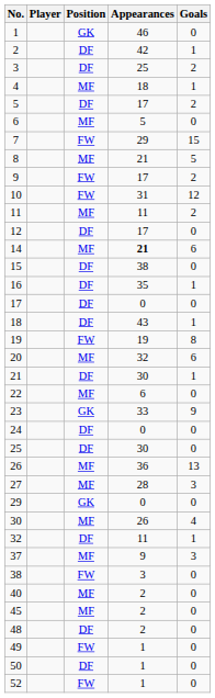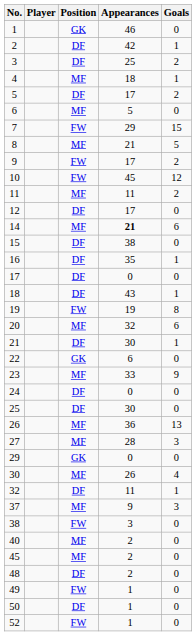10 | Appearances: 31 -> 45
22 | Position: MF -> GK
23 | Position: GK -> MF
